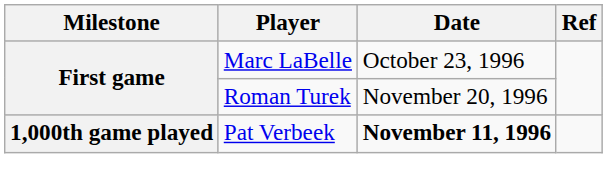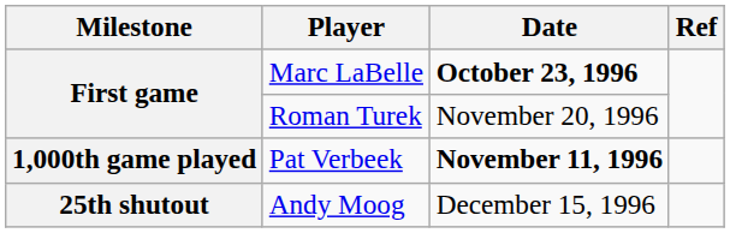Marc LaBelle | Date: normal -> bold
+ row: 25th shutout | Andy Moog | December 15, 1996
